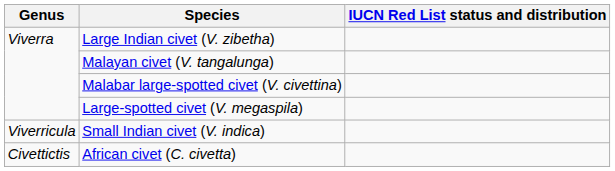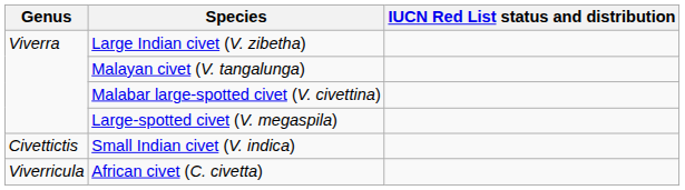Small Indian civet (V. indica) | Genus: Viverricula -> Civettictis
African civet (C. civetta) | Genus: Civettictis -> Viverricula
